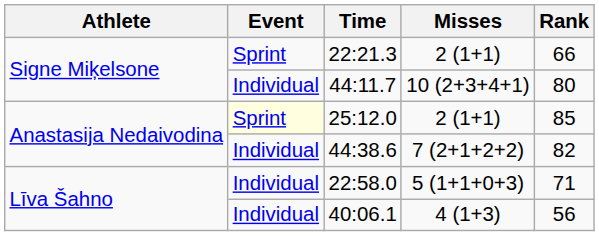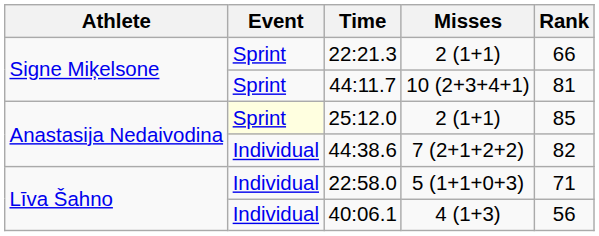44:11.7 | Event: Individual -> Sprint
44:11.7 | Rank: 80 -> 81
